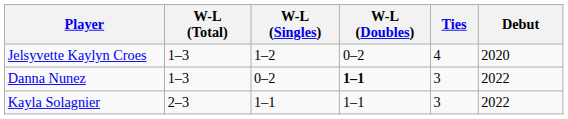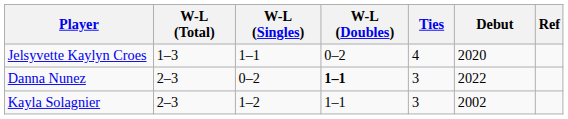+ column: Ref
Jelsyvette Kaylyn Croes | W-L (Singles): 1–2 -> 1–1
Danna Nunez | W-L (Total): 1–3 -> 2–3
Kayla Solagnier | W-L (Singles): 1–1 -> 1–2
Kayla Solagnier | Debut: 2022 -> 2002
